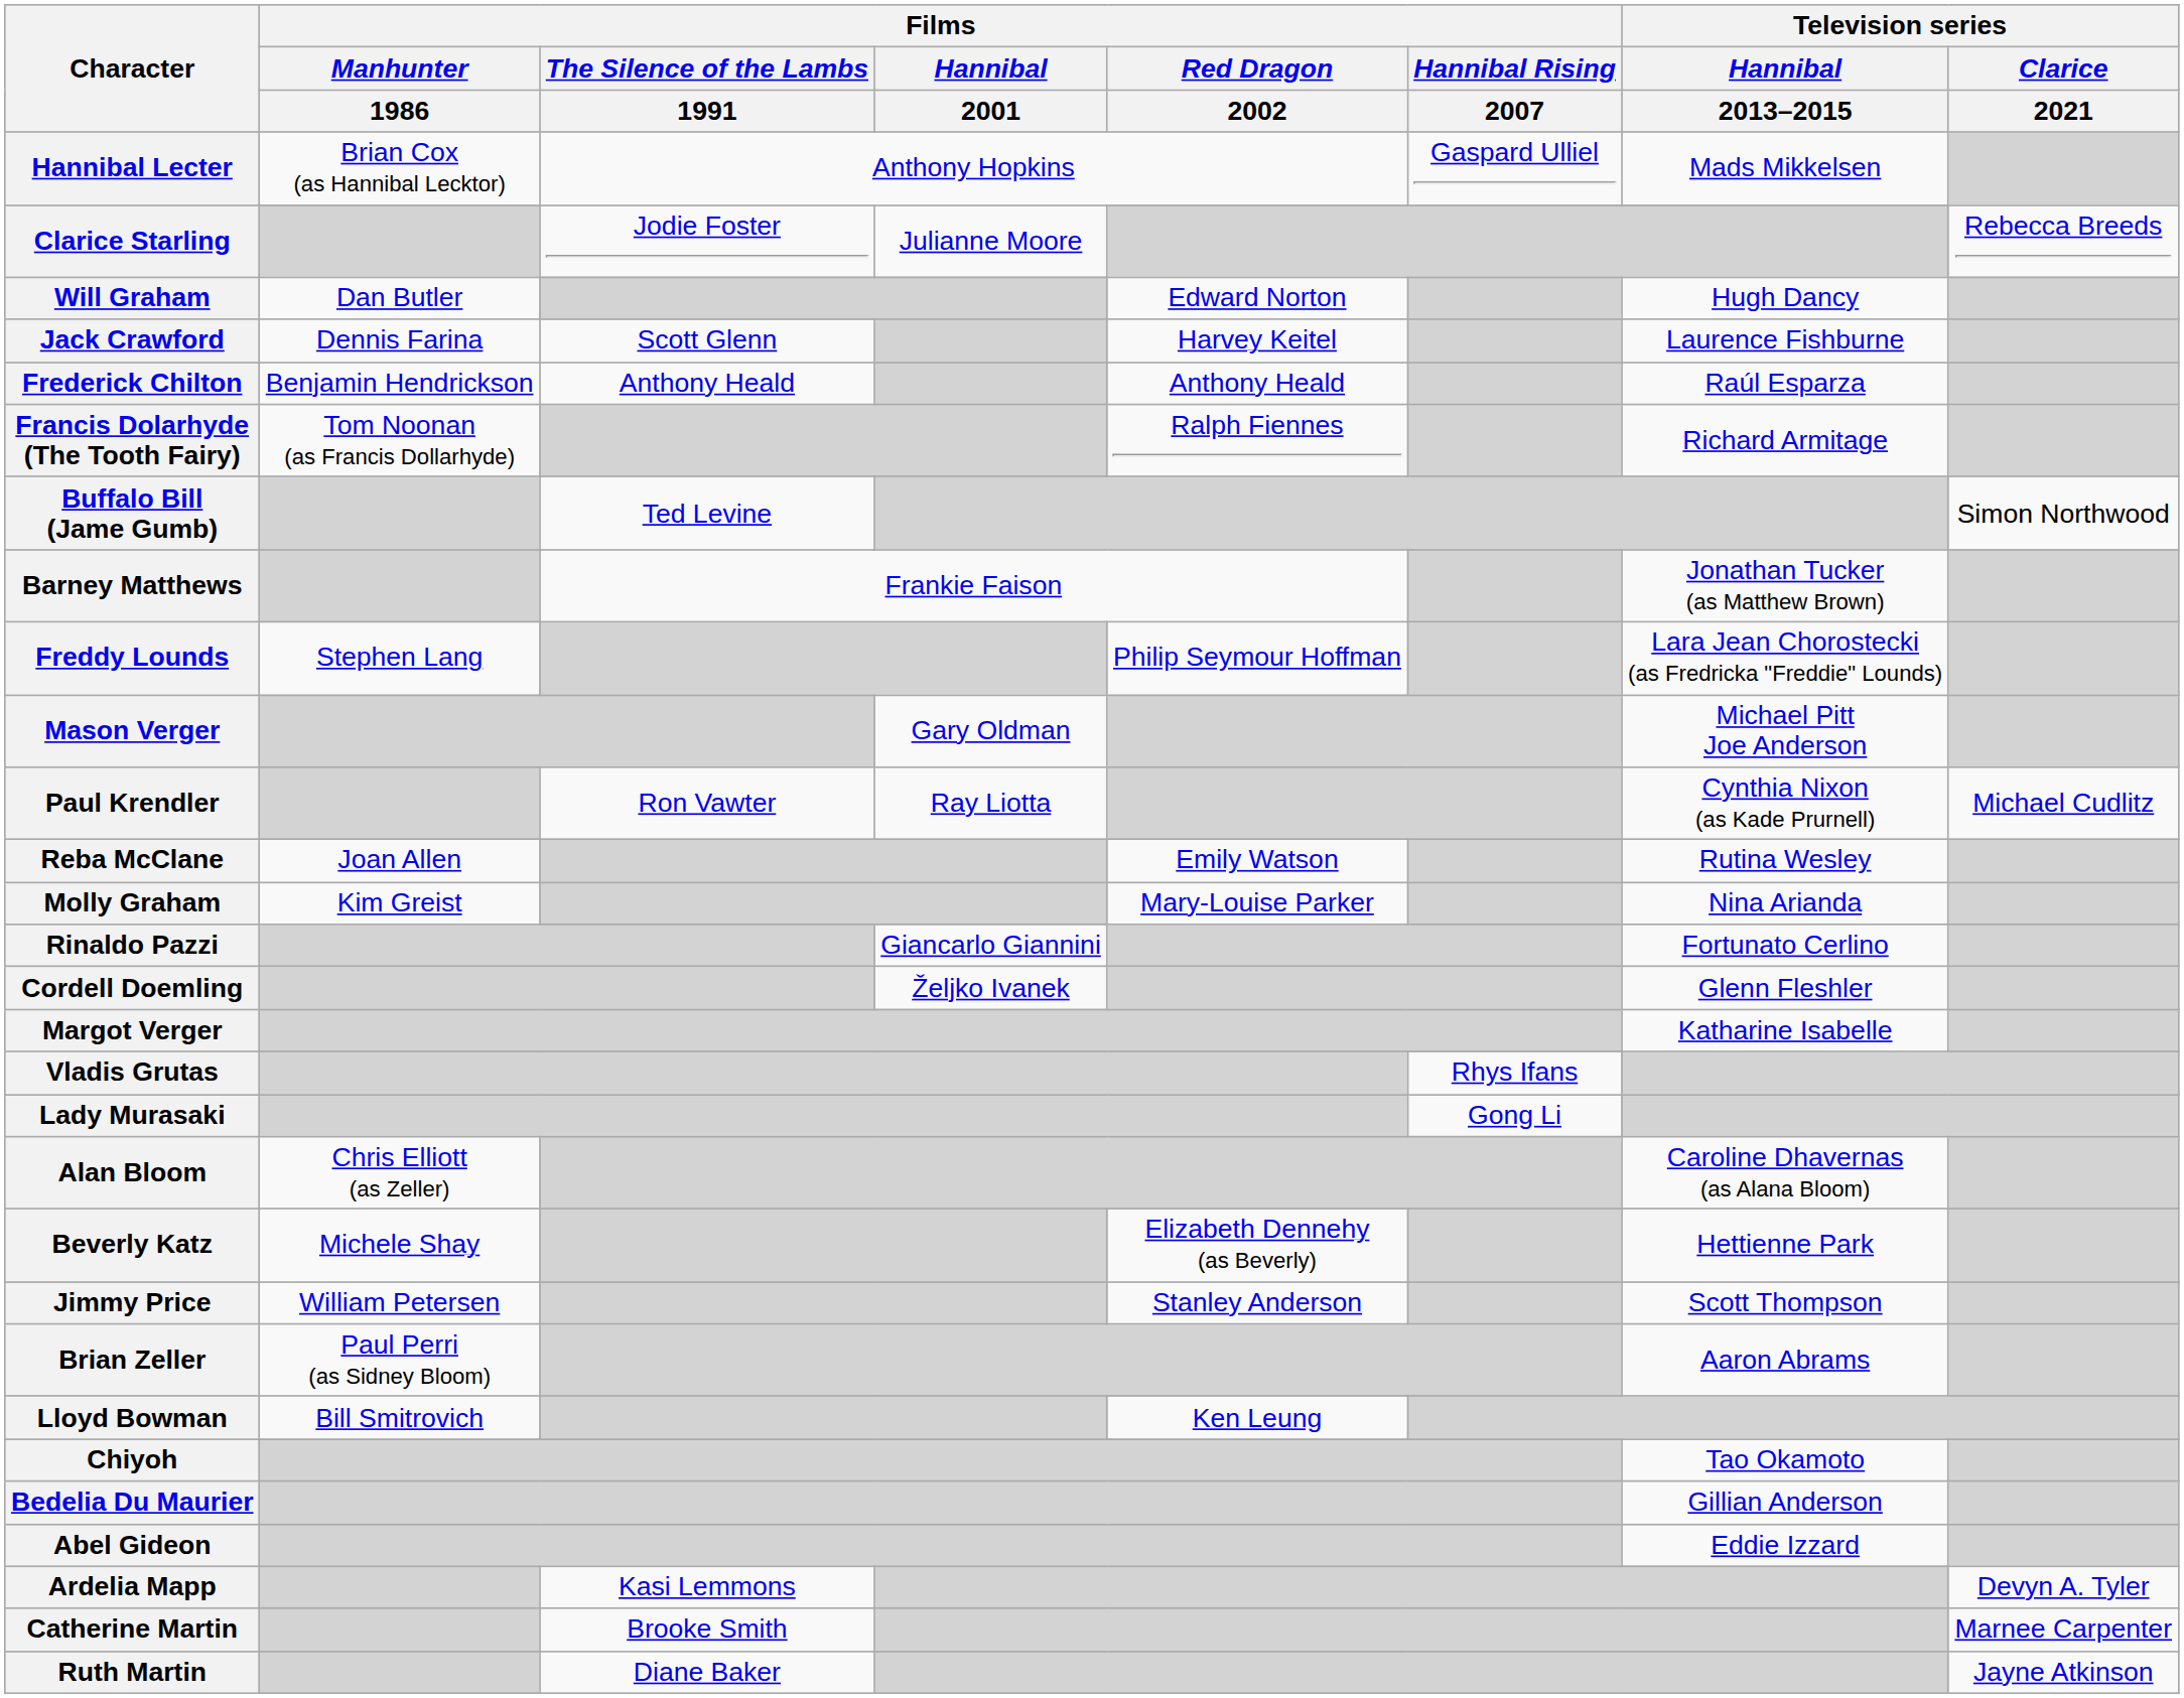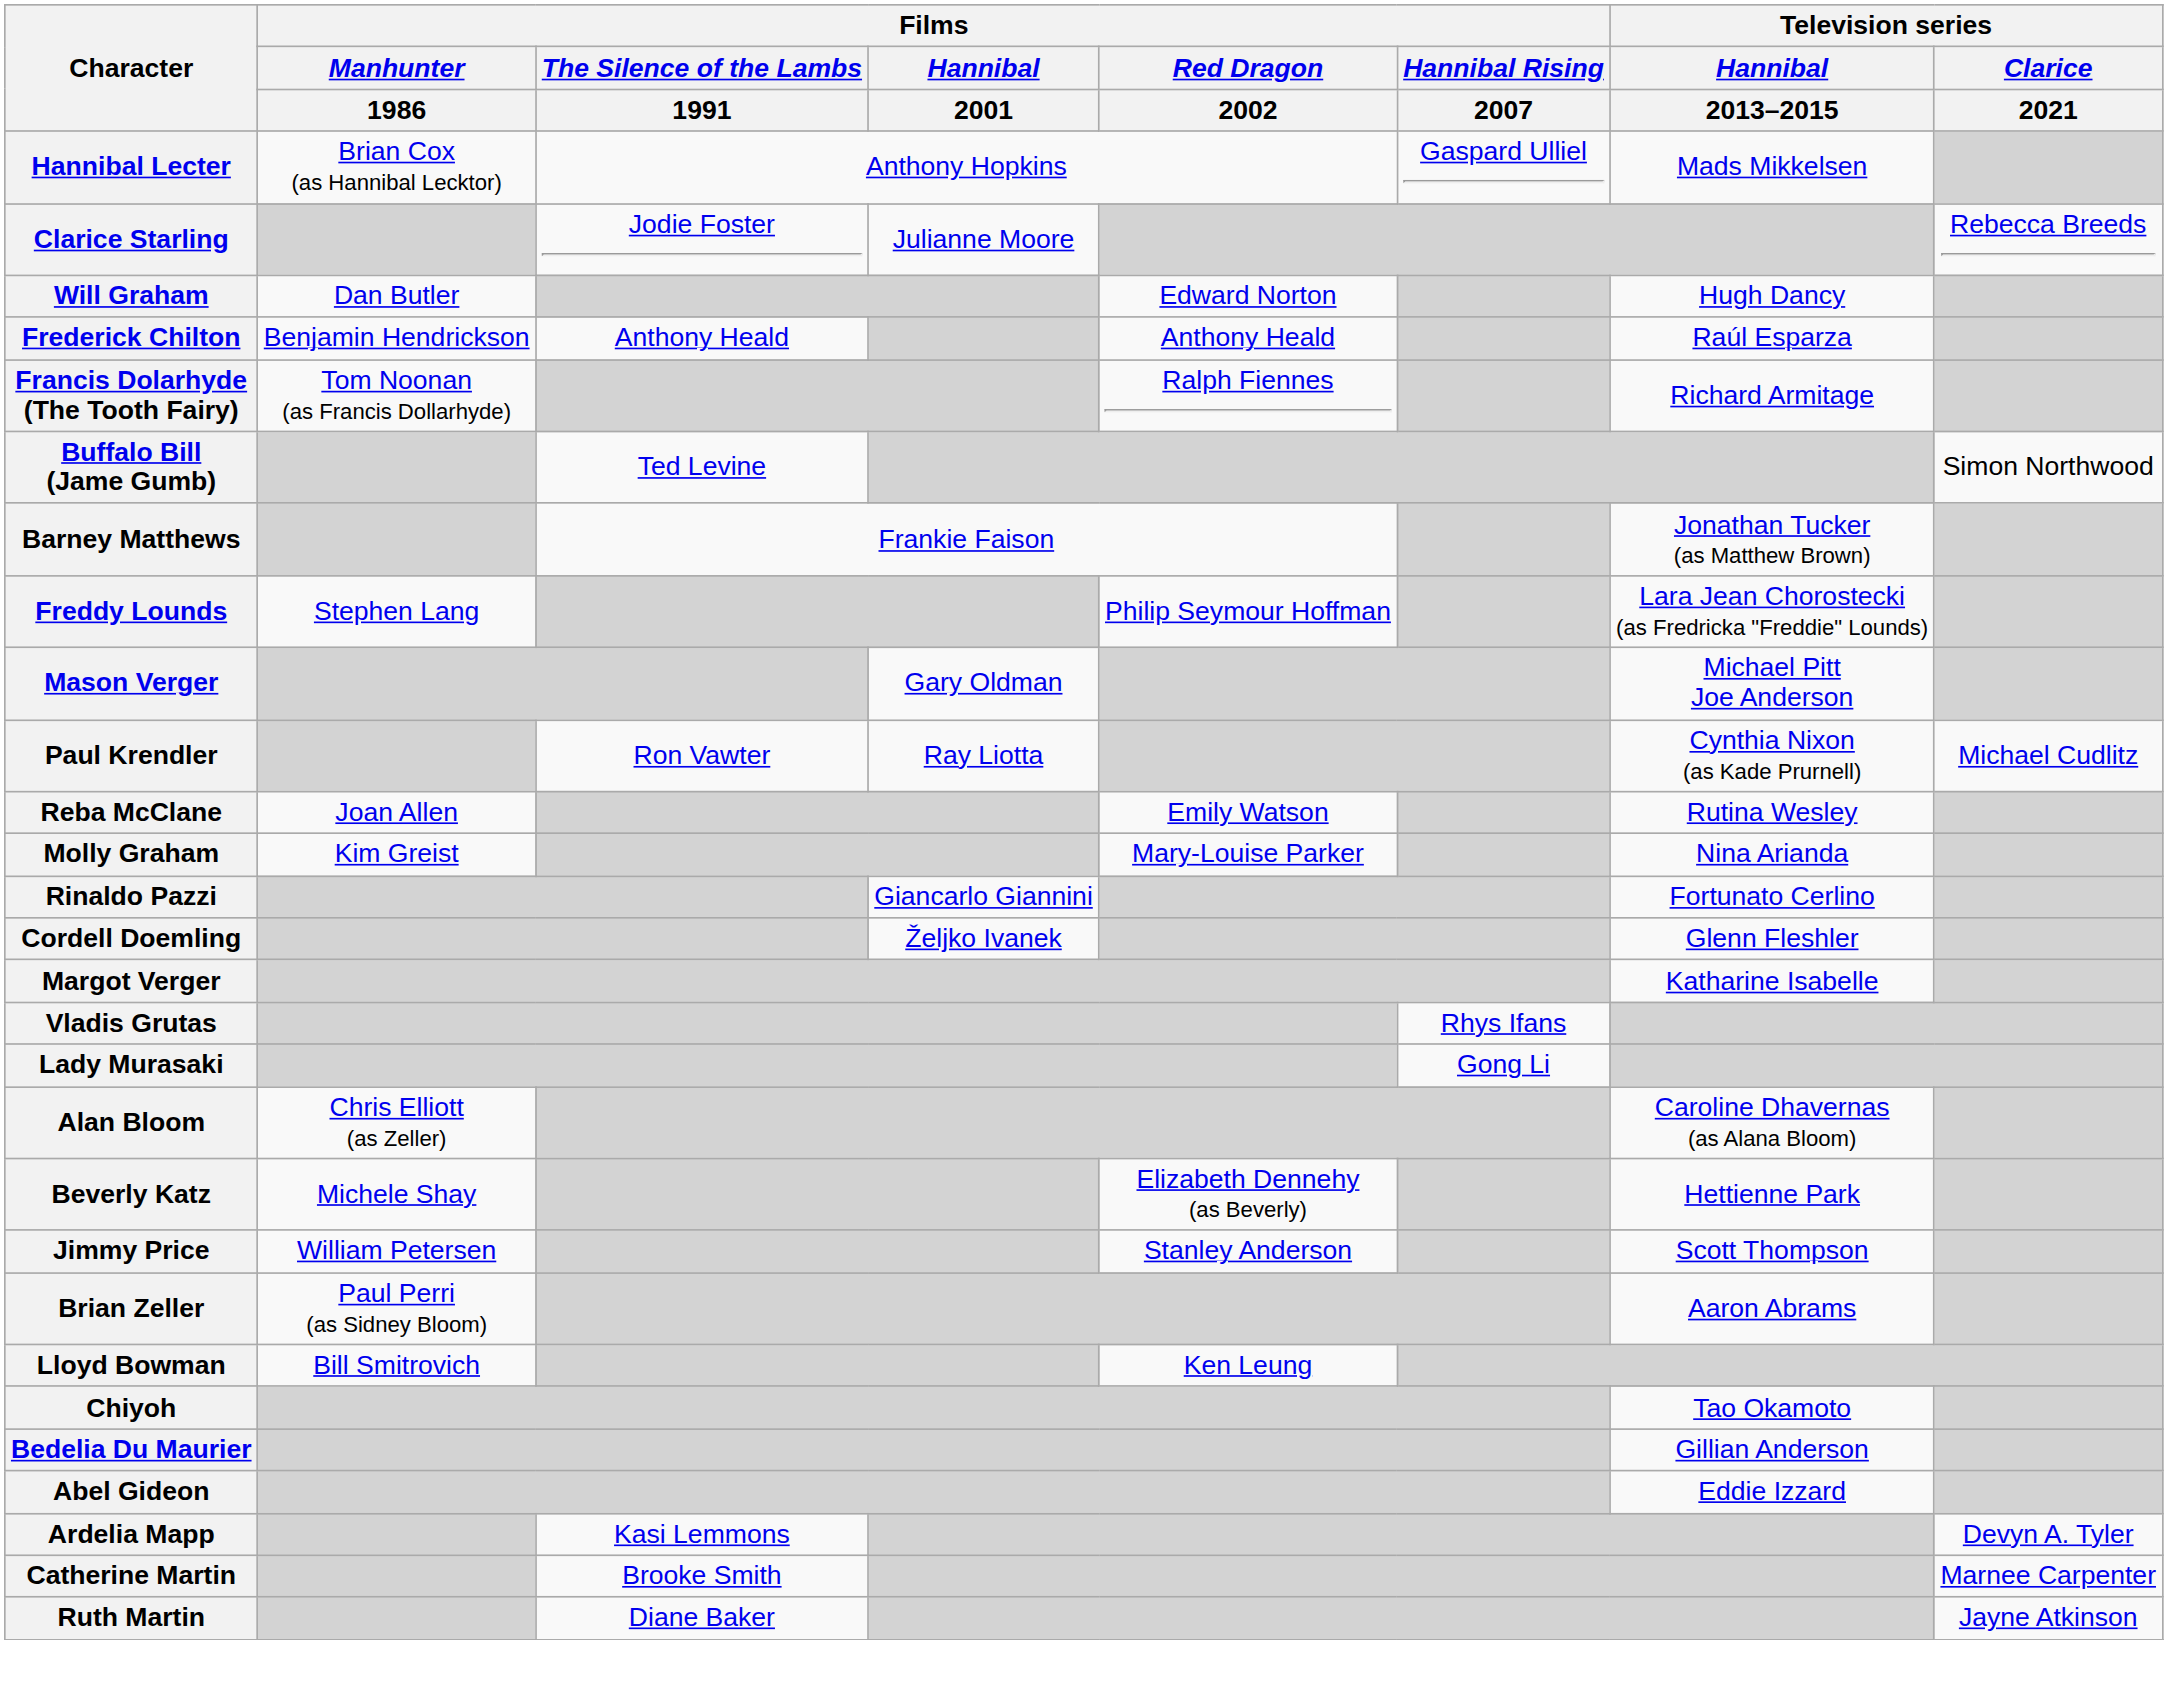- row: Jack Crawford | Dennis Farina | Scott Glenn | Harvey Keitel | Laurence Fishburne
